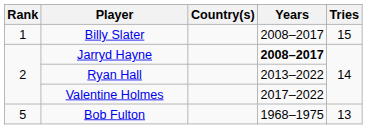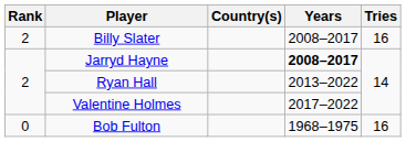Billy Slater | Rank: 1 -> 2
Billy Slater | Tries: 15 -> 16
Bob Fulton | Rank: 5 -> 0
Bob Fulton | Tries: 13 -> 16
